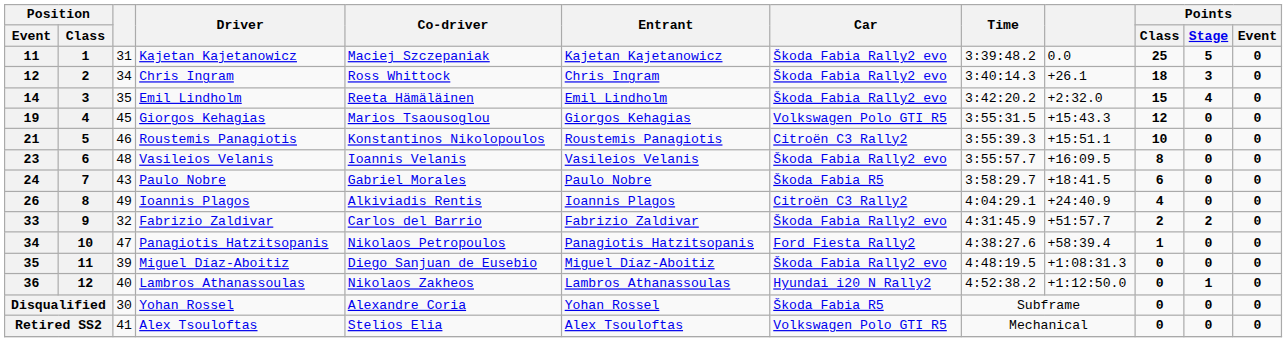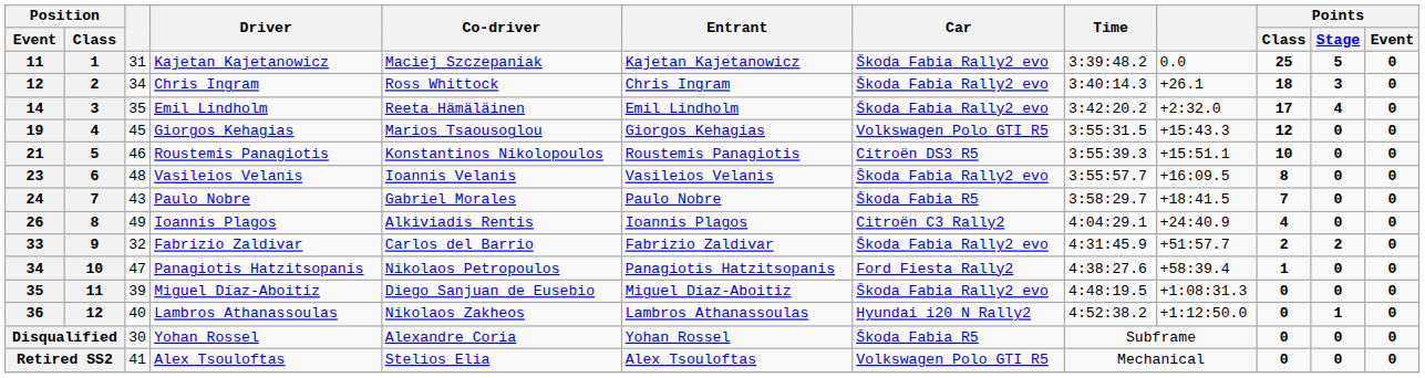14 | Points / Class: 15 -> 17
21 | Car: Citroën C3 Rally2 -> Citroën DS3 R5
24 | Points / Class: 6 -> 7
